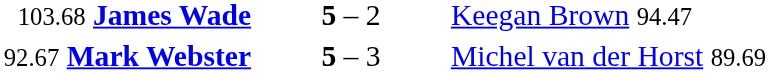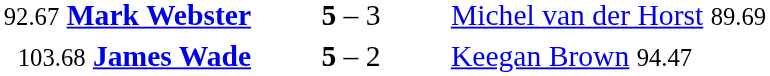rows swapped: 92.67 Mark Webster <-> 103.68 James Wade
